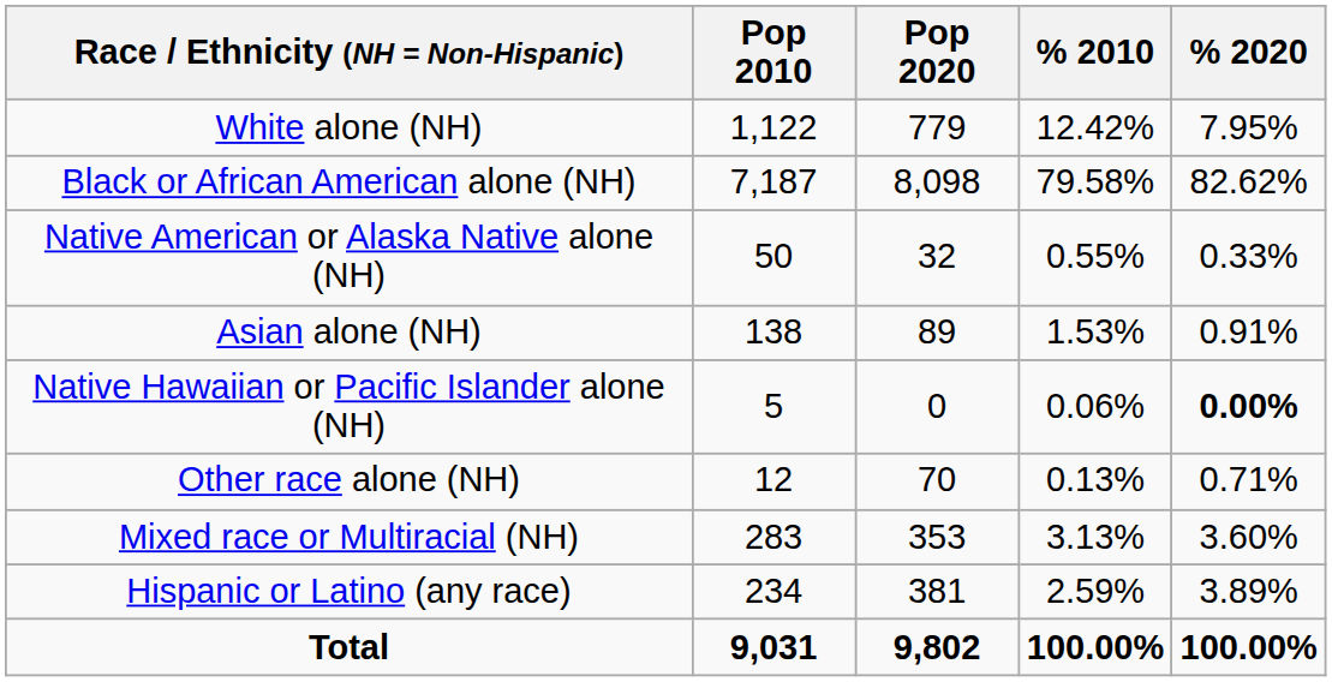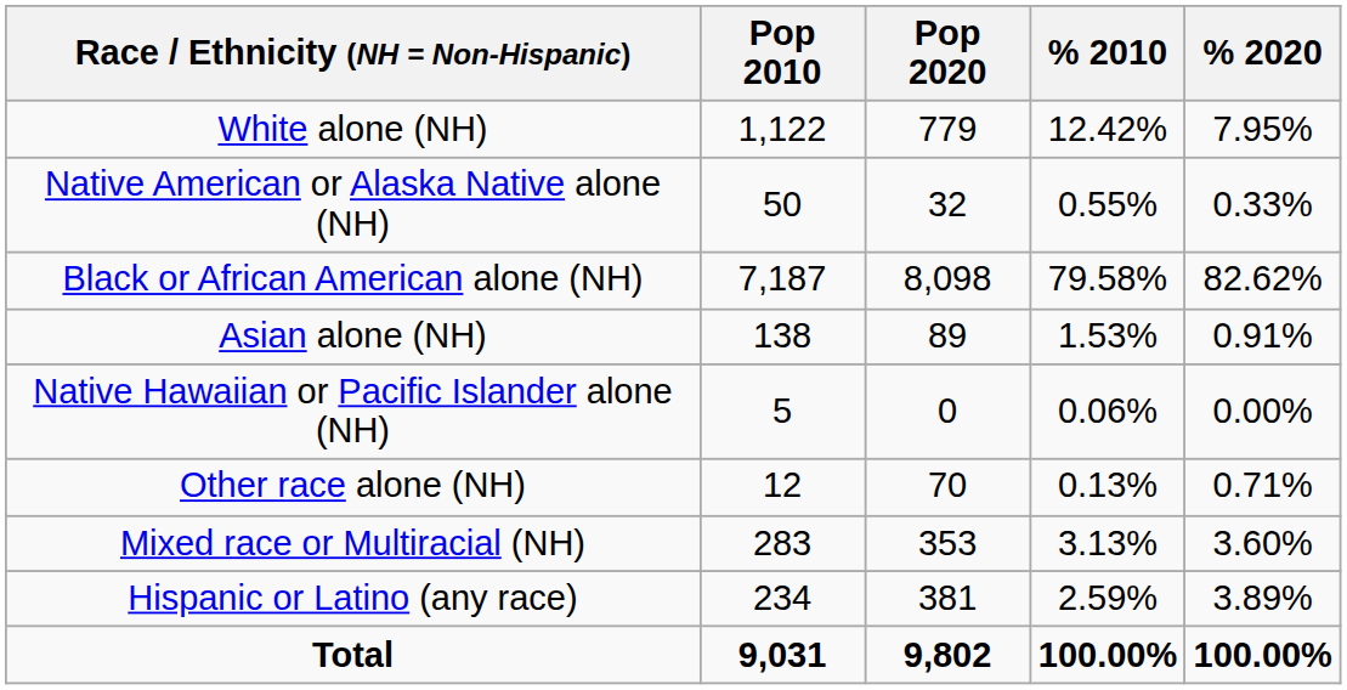rows swapped: Black or African American alone (NH) <-> Native American or Alaska Native alone (NH)
Native Hawaiian or Pacific Islander alone (NH) | % 2020: bold -> normal
